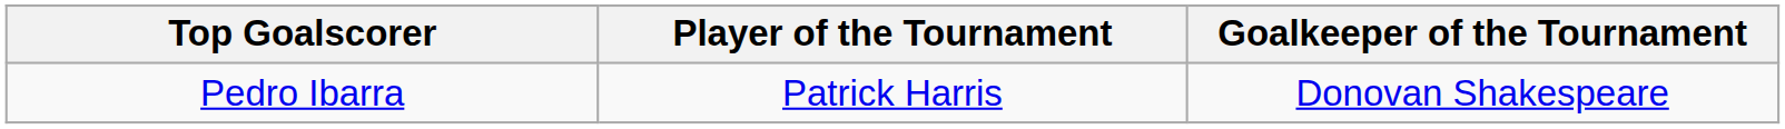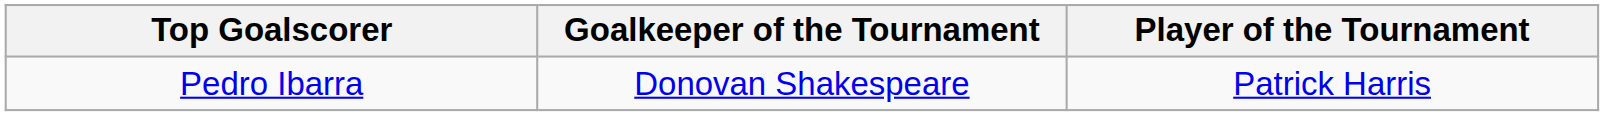columns swapped: Player of the Tournament <-> Goalkeeper of the Tournament
